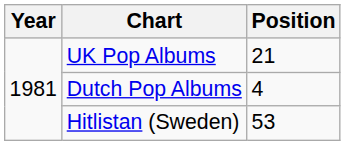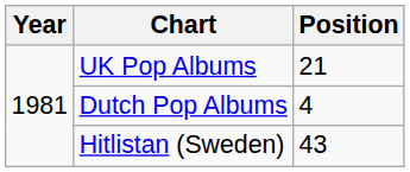Hitlistan (Sweden) | Position: 53 -> 43
